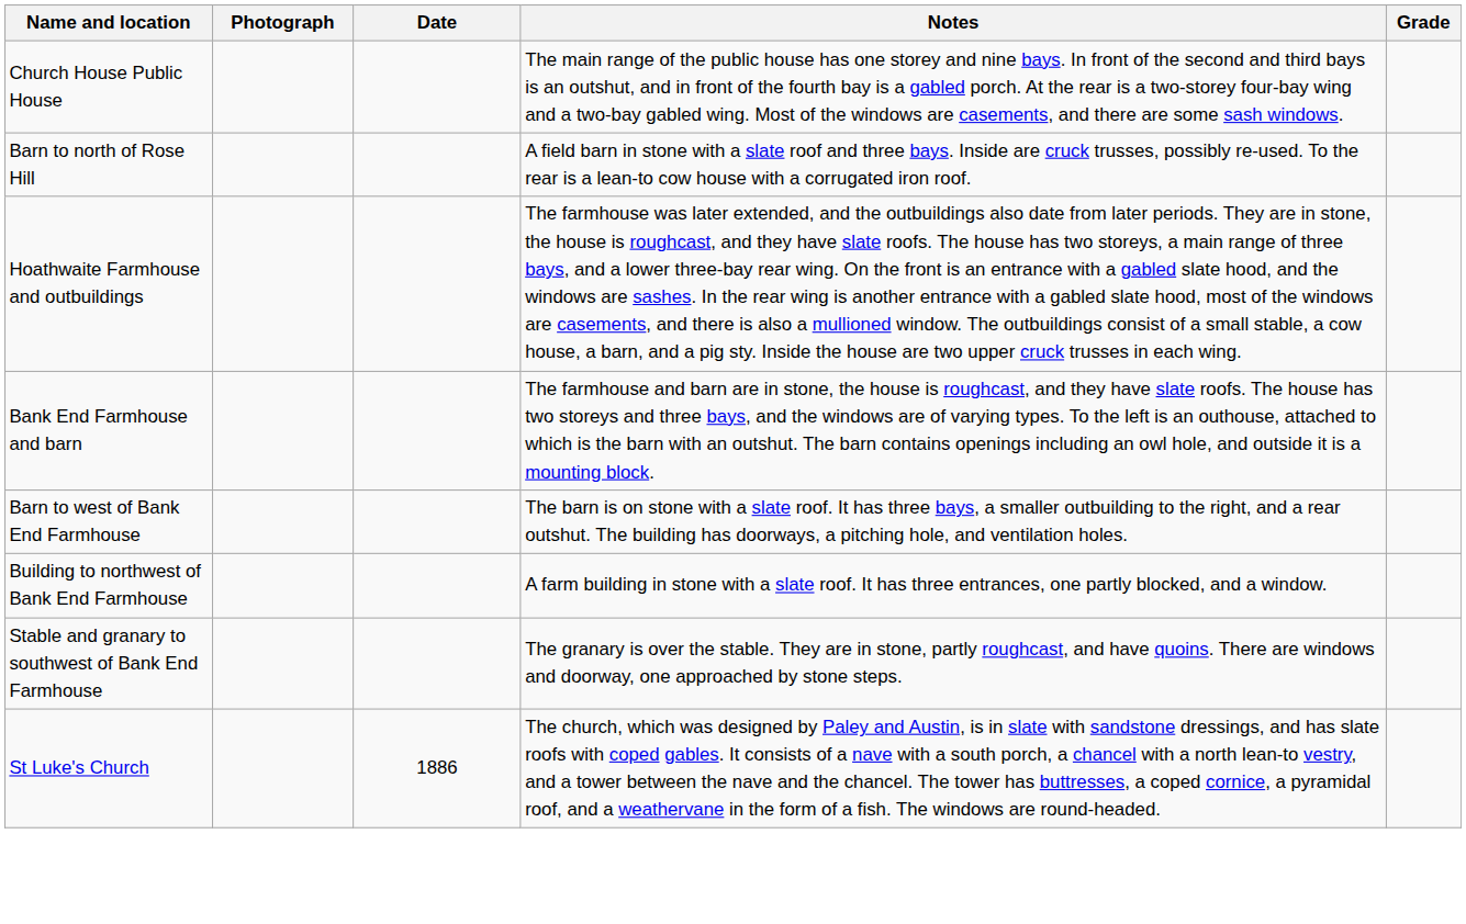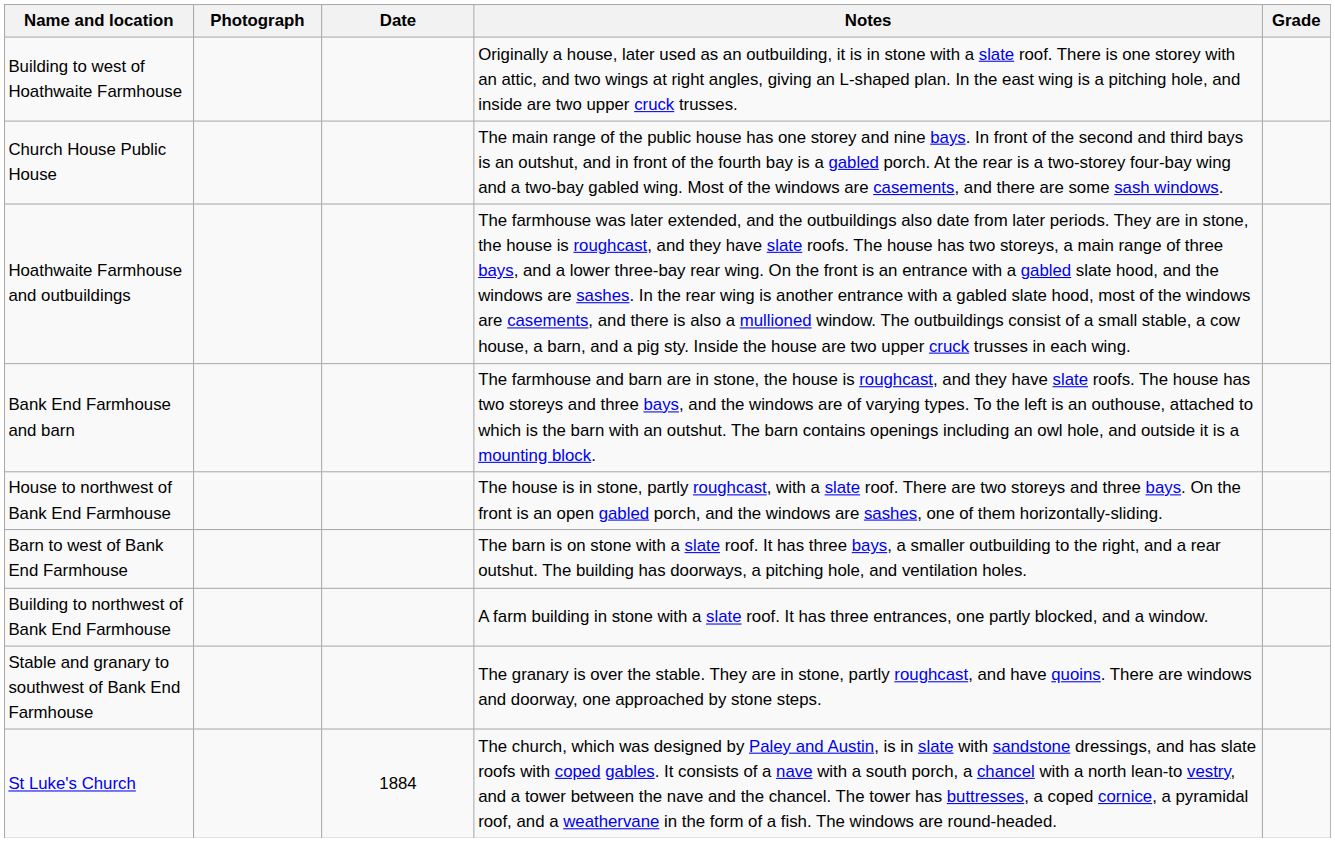+ row: Building to west of Hoathwaite Farmhouse | Originally a house, later used as an outbuilding, it is in stone with a slate roof. There is one storey with an attic, and two wings at right angles, giving an L-shaped plan. In the east wing is a pitching hole, and inside are two upper cruck trusses.
- row: Barn to north of Rose Hill | A field barn in stone with a slate roof and three bays. Inside are cruck trusses, possibly re-used. To the rear is a lean-to cow house with a corrugated iron roof.
+ row: House to northwest of Bank End Farmhouse | The house is in stone, partly roughcast, with a slate roof. There are two storeys and three bays. On the front is an open gabled porch, and the windows are sashes, one of them horizontally-sliding.
St Luke's Church | Date: 1886 -> 1884
